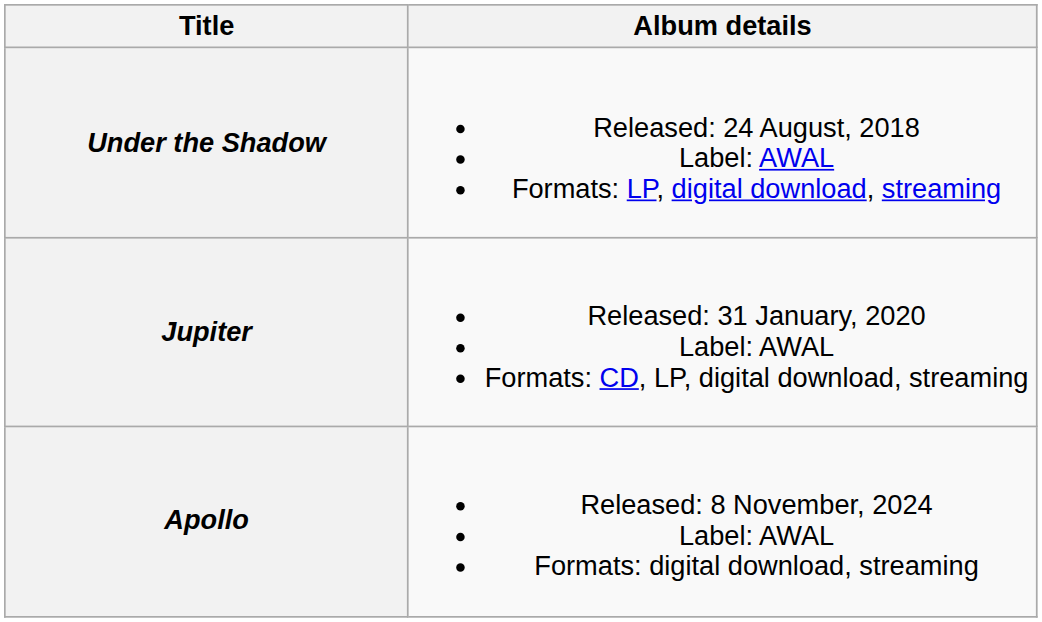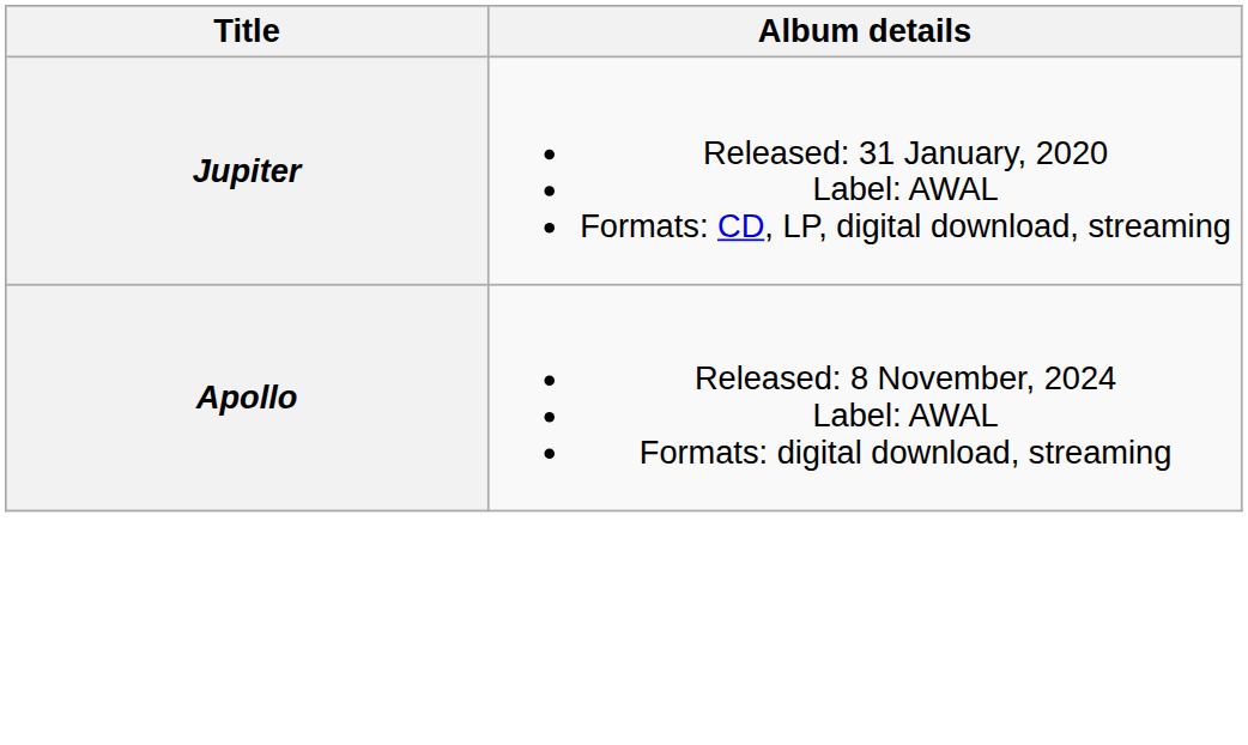- row: Under the Shadow | Released: 24 August, 2018 Label: AWAL Formats: LP, digital download, streaming
